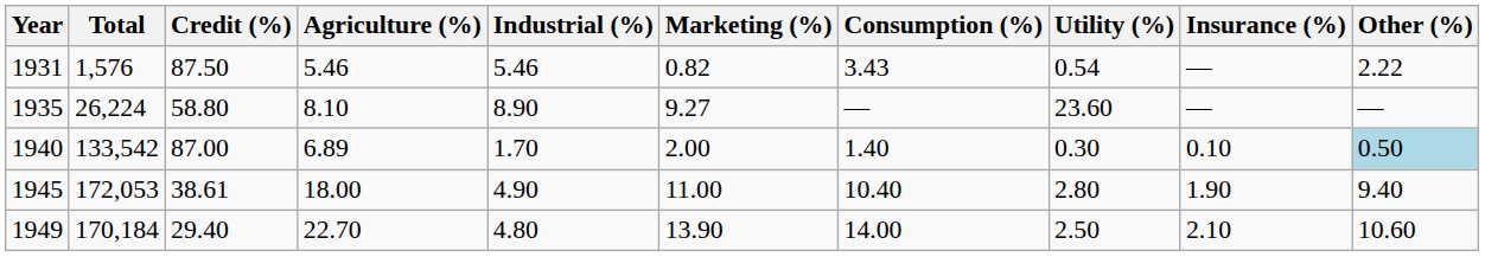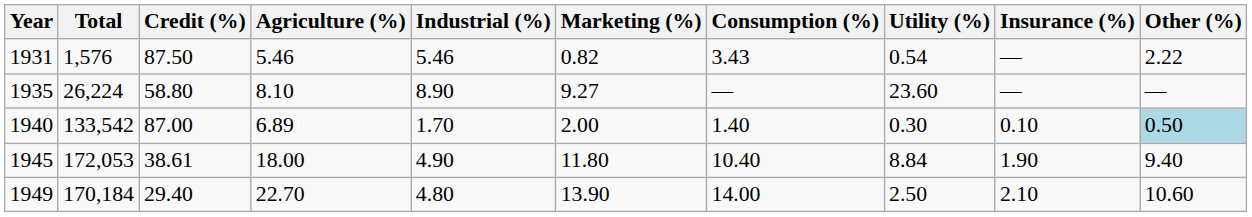1945 | Marketing (%): 11.00 -> 11.80
1945 | Utility (%): 2.80 -> 8.84
